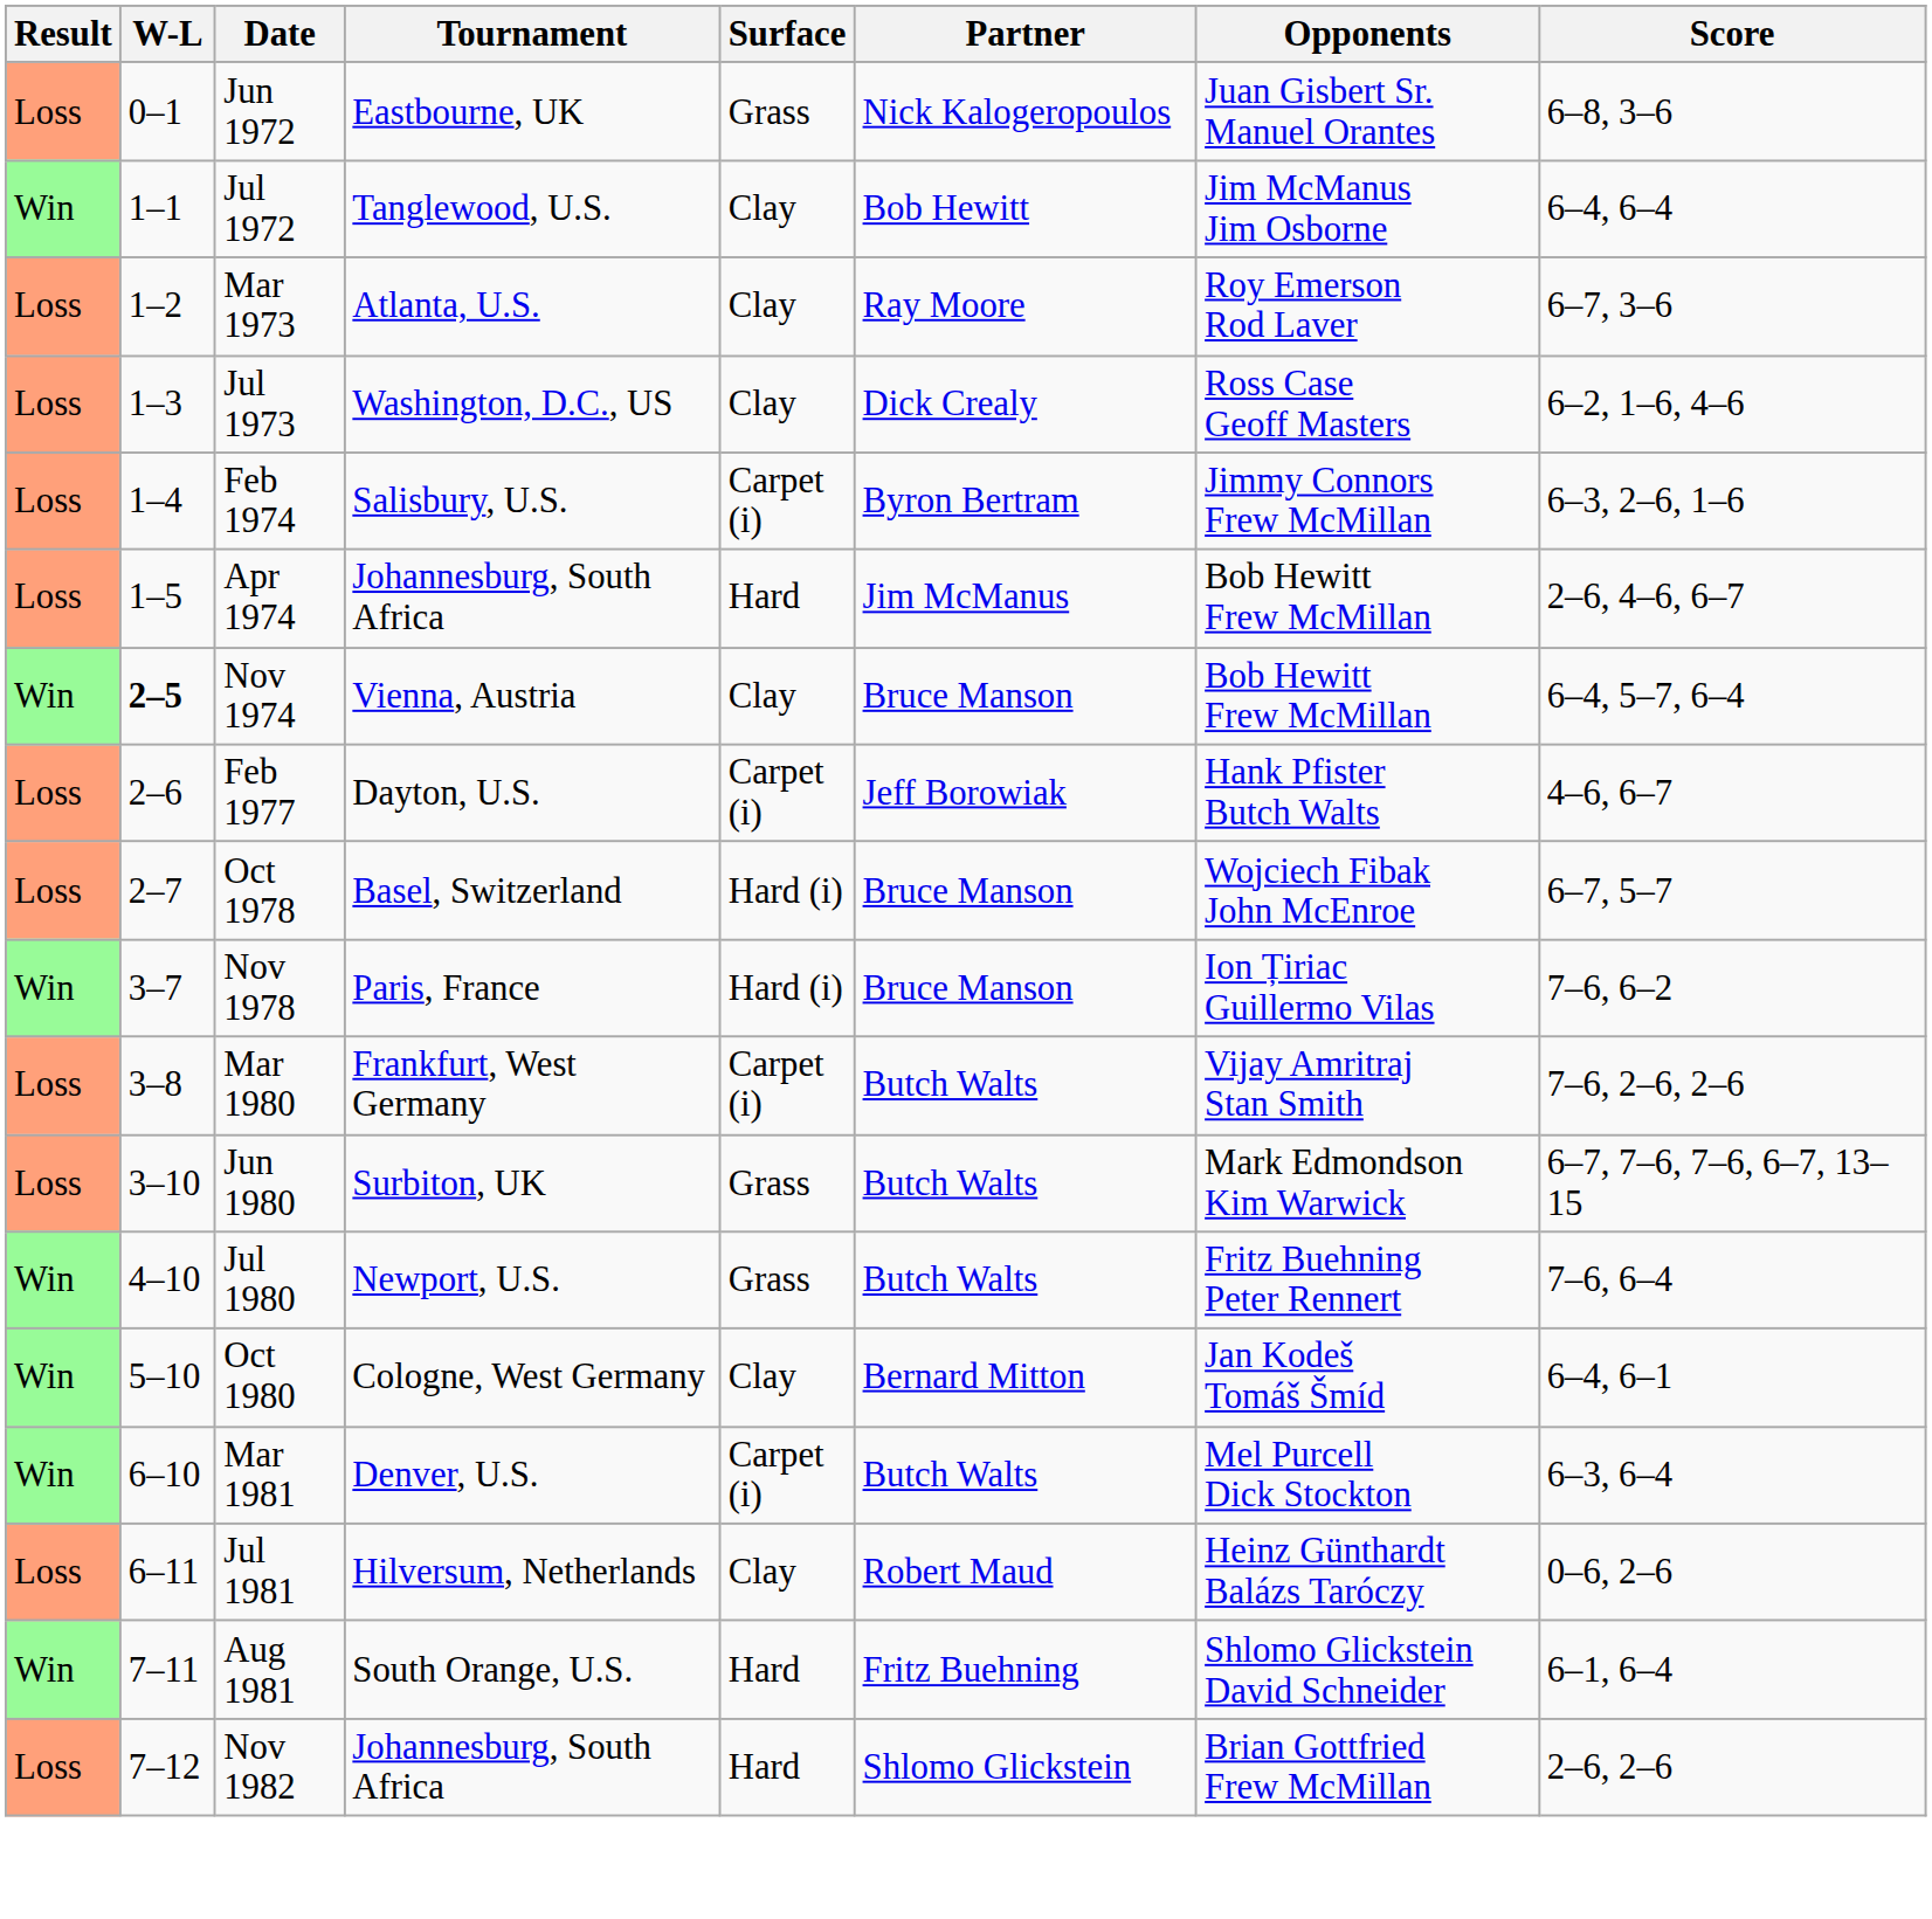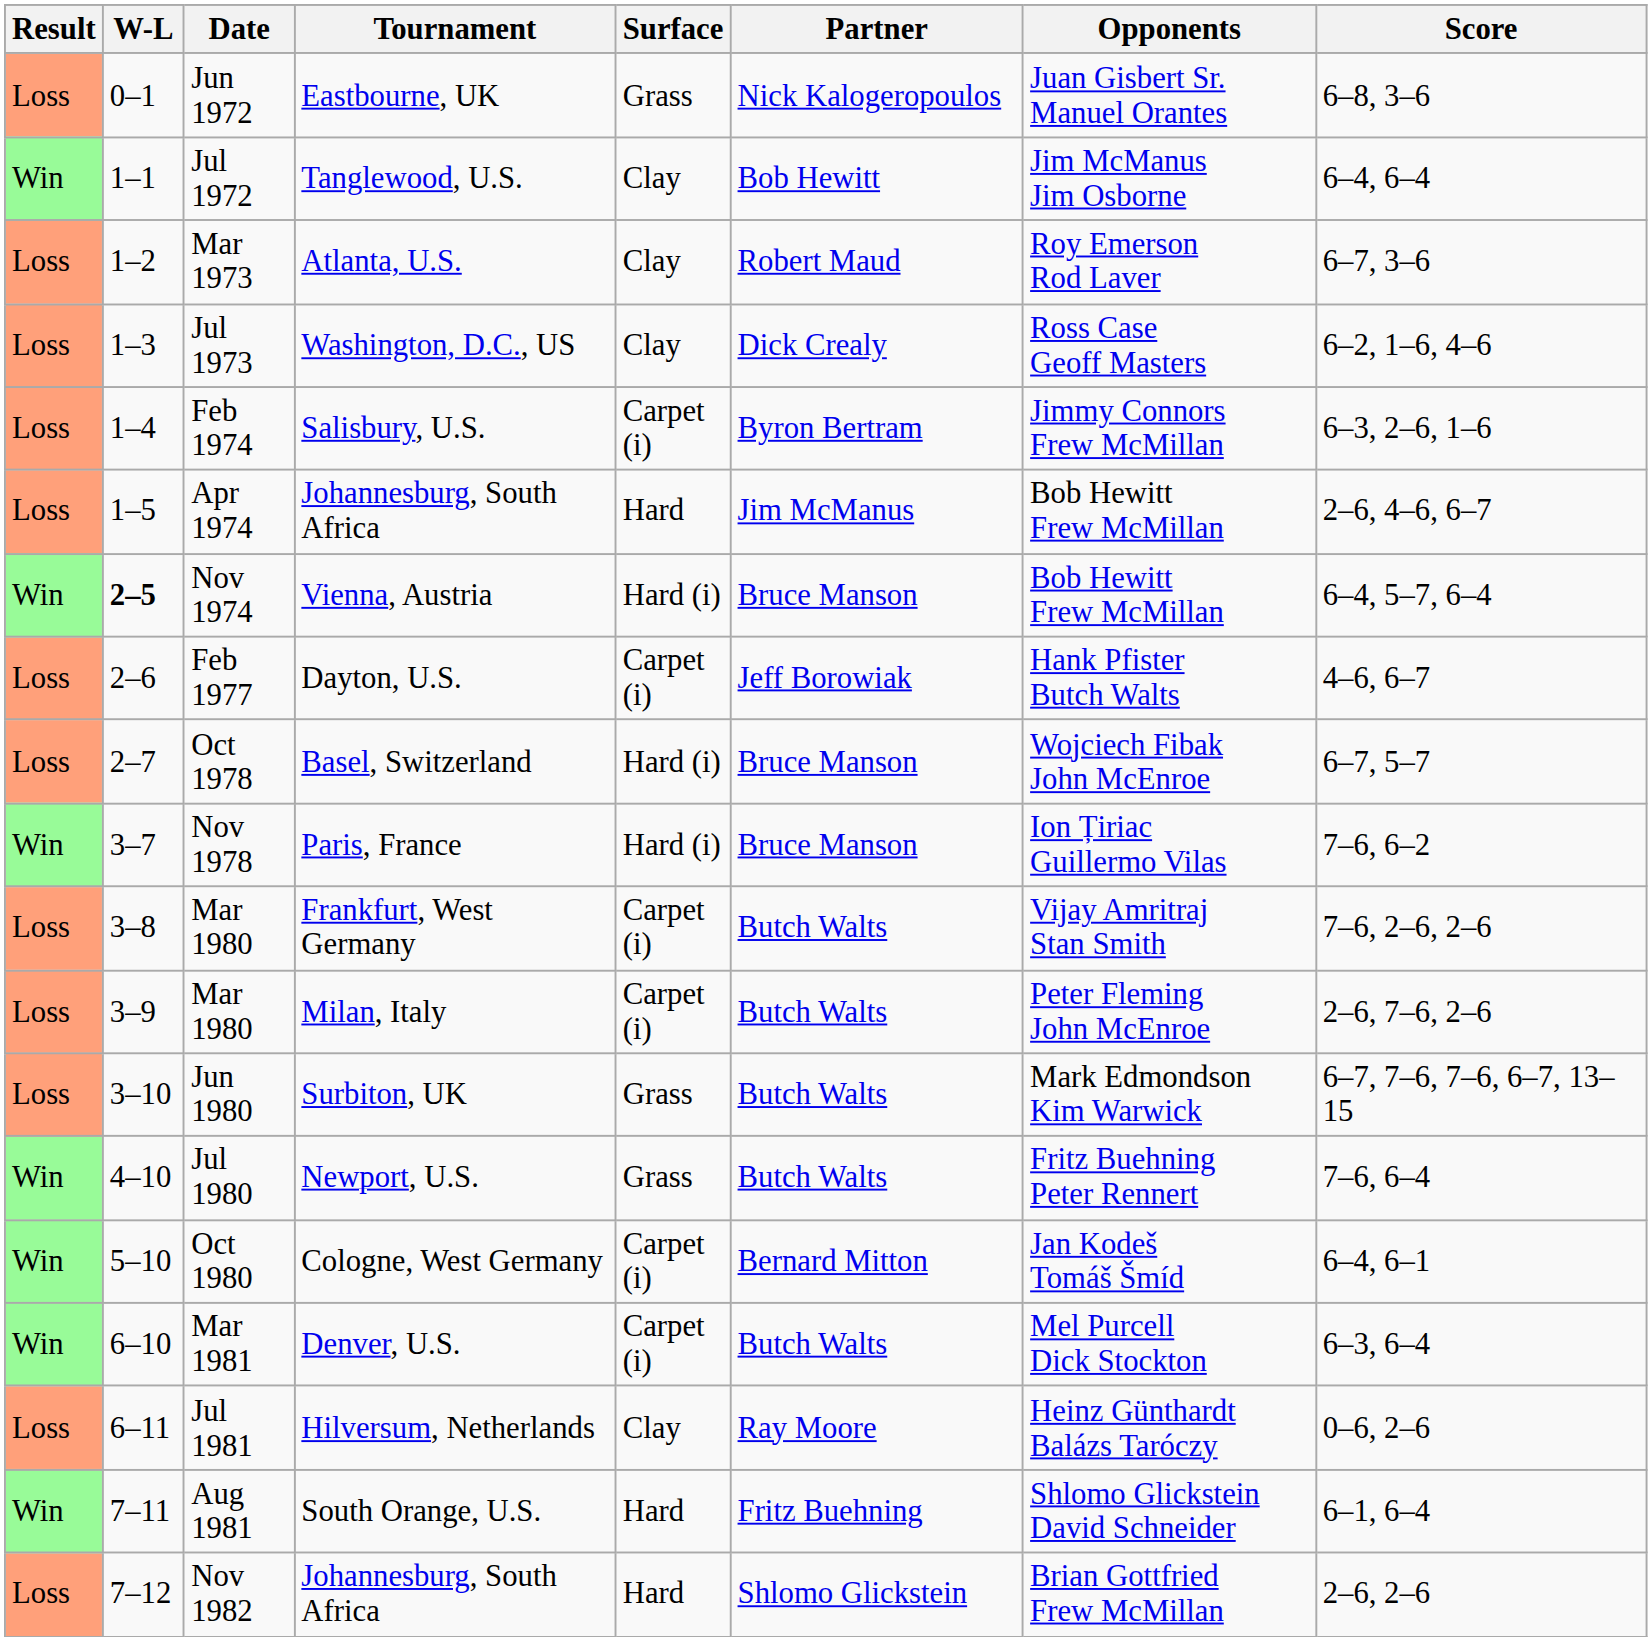Mar 1973 | Partner: Ray Moore -> Robert Maud
Nov 1974 | Surface: Clay -> Hard (i)
+ row: Loss | 3–9 | Mar 1980 | Milan, Italy | Carpet (i) | Butch Walts | Peter Fleming John McEnroe | 2–6, 7–6, 2–6
Oct 1980 | Surface: Clay -> Carpet (i)
Jul 1981 | Partner: Robert Maud -> Ray Moore
